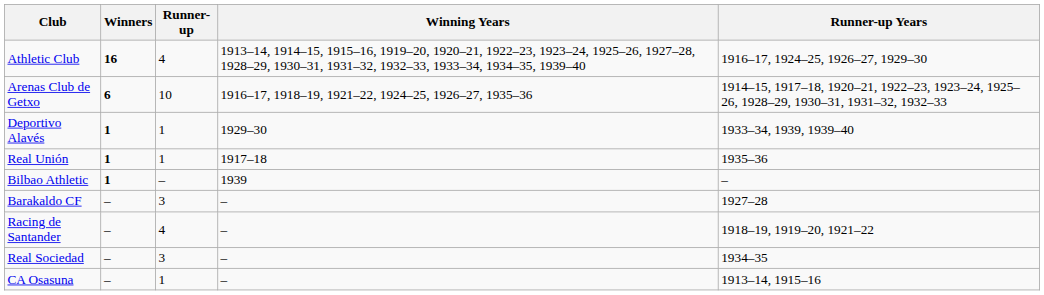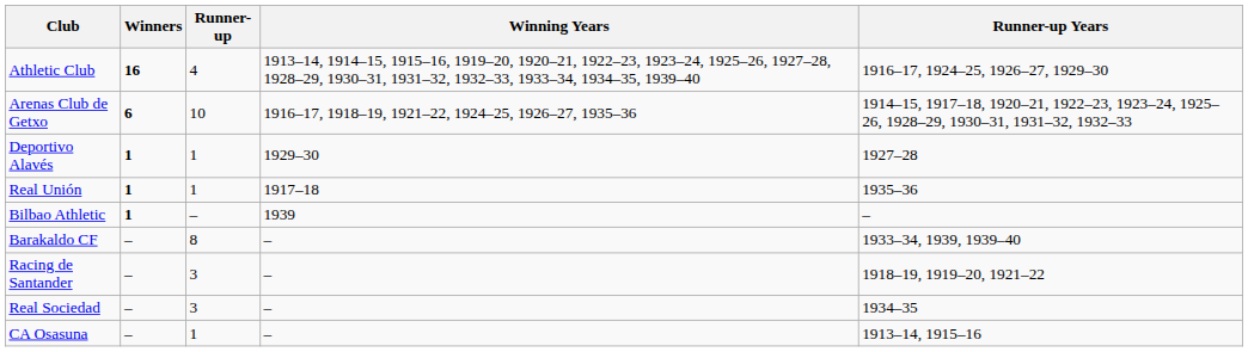Deportivo Alavés | Runner-up Years: 1933–34, 1939, 1939–40 -> 1927–28
Barakaldo CF | Runner-up: 3 -> 8
Barakaldo CF | Runner-up Years: 1927–28 -> 1933–34, 1939, 1939–40
Racing de Santander | Runner-up: 4 -> 3
